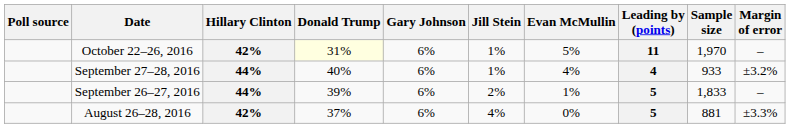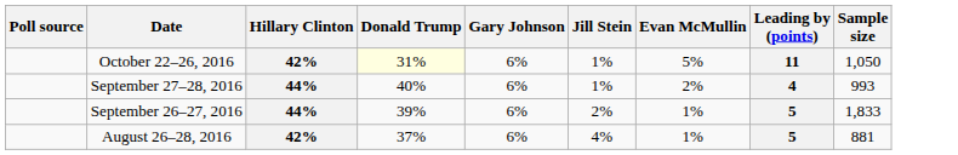- column: Margin of error | – | ±3.2% | – | ±3.3%
October 22–26, 2016 | Sample size: 1,970 -> 1,050
September 27–28, 2016 | Evan McMullin: 4% -> 2%
September 27–28, 2016 | Sample size: 933 -> 993
August 26–28, 2016 | Evan McMullin: 0% -> 1%
